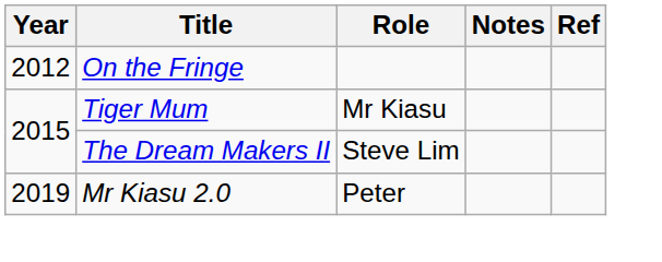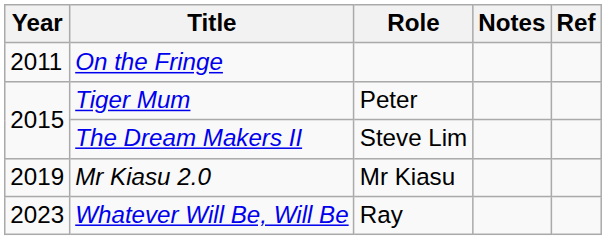On the Fringe | Year: 2012 -> 2011
Tiger Mum | Role: Mr Kiasu -> Peter
Mr Kiasu 2.0 | Role: Peter -> Mr Kiasu
+ row: 2023 | Whatever Will Be, Will Be | Ray
